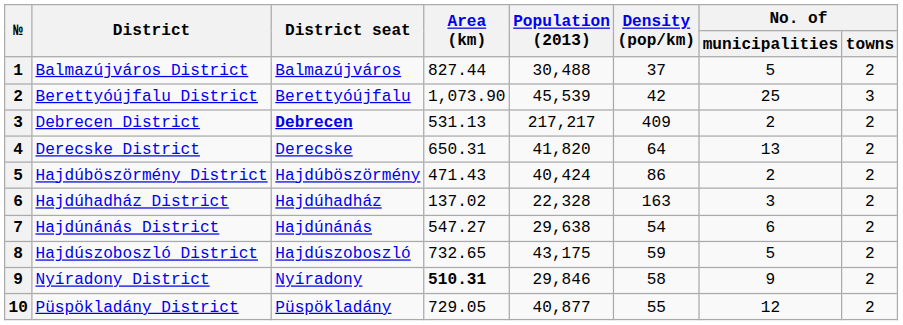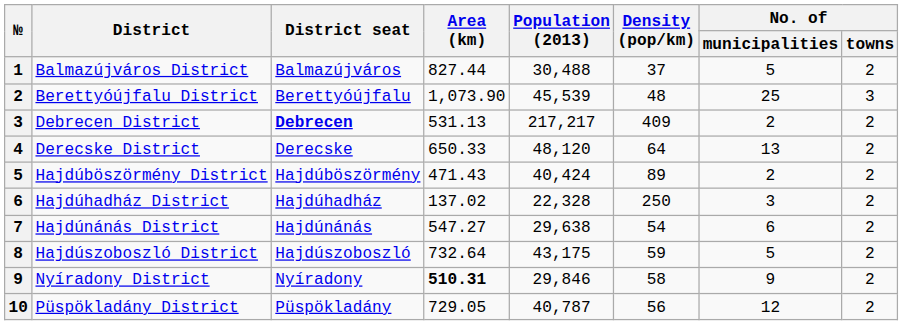Berettyóújfalu District | Density (pop/km): 42 -> 48
Derecske District | Area (km): 650.31 -> 650.33
Derecske District | Population (2013): 41,820 -> 48,120
Hajdúböszörmény District | Density (pop/km): 86 -> 89
Hajdúhadház District | Density (pop/km): 163 -> 250
Hajdúszoboszló District | Area (km): 732.65 -> 732.64
Püspökladány District | Population (2013): 40,877 -> 40,787
Püspökladány District | Density (pop/km): 55 -> 56
